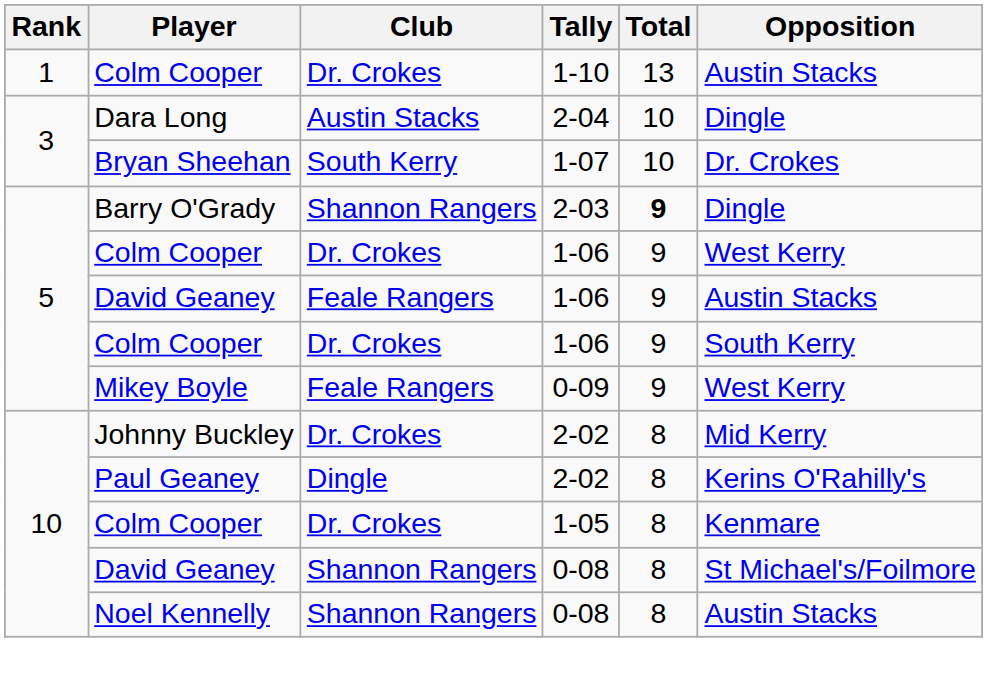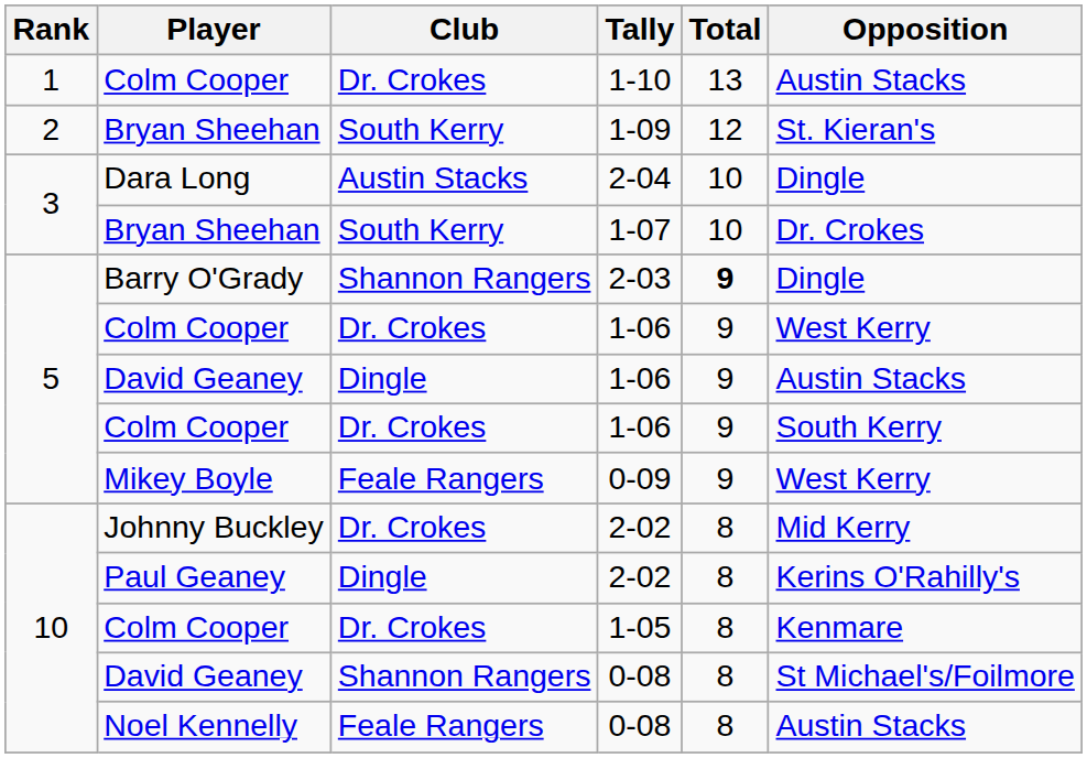+ row: 2 | Bryan Sheehan | South Kerry | 1-09 | 12 | St. Kieran's
David Geaney / 1-06 | Club: Feale Rangers -> Dingle
Noel Kennelly / 0-08 | Club: Shannon Rangers -> Feale Rangers
